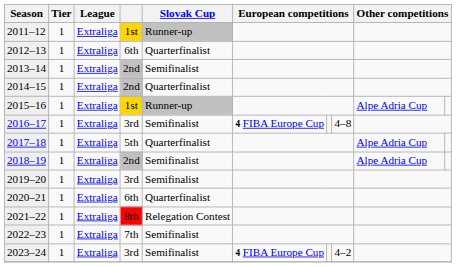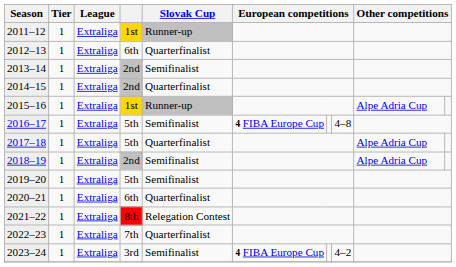2016–17 | column 4: 3rd -> 5th
2019–20 | column 4: 3rd -> 5th
2022–23 | Slovak Cup: Semifinalist -> Quarterfinalist
